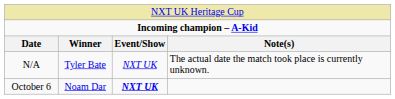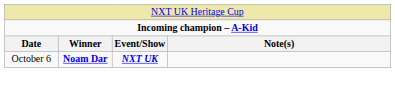- row: N/A | Tyler Bate | NXT UK | The actual date the match took place is currently unknown.
October 6 | column 2: normal -> bold
